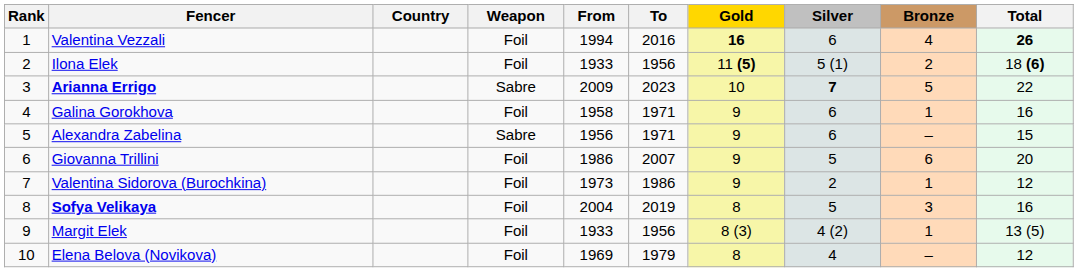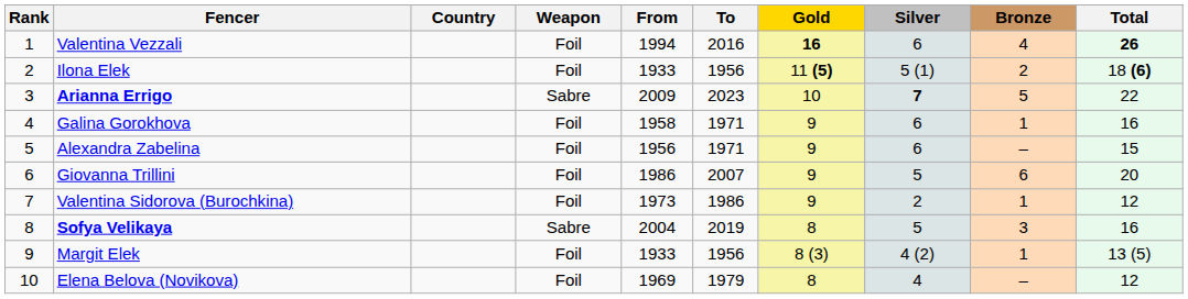Alexandra Zabelina | Weapon: Sabre -> Foil
Sofya Velikaya | Weapon: Foil -> Sabre
